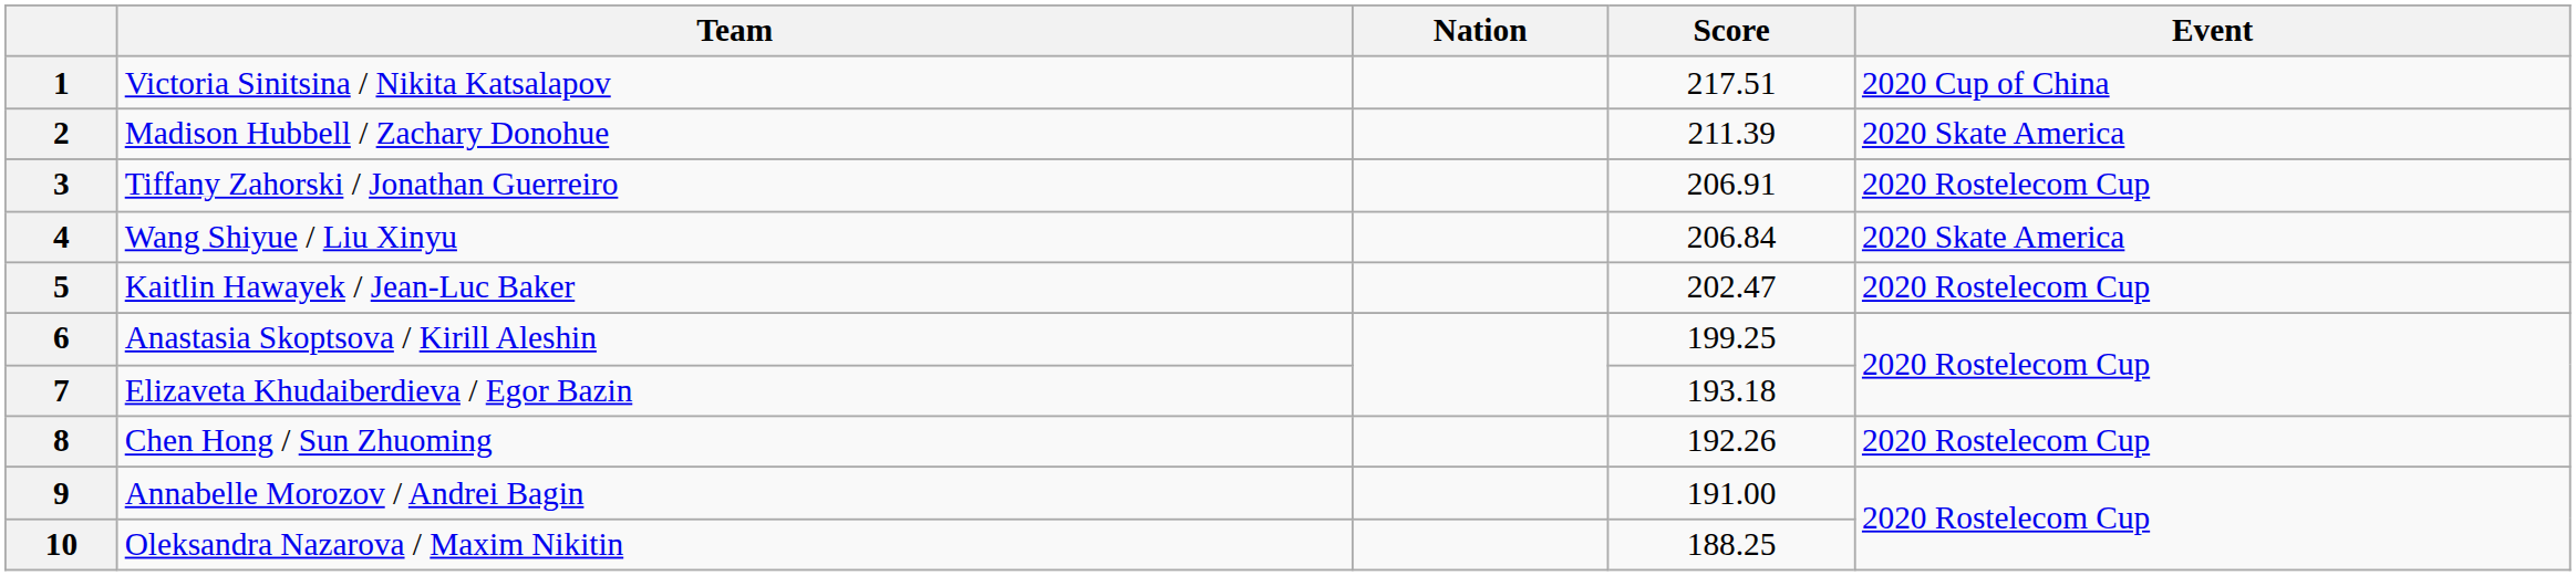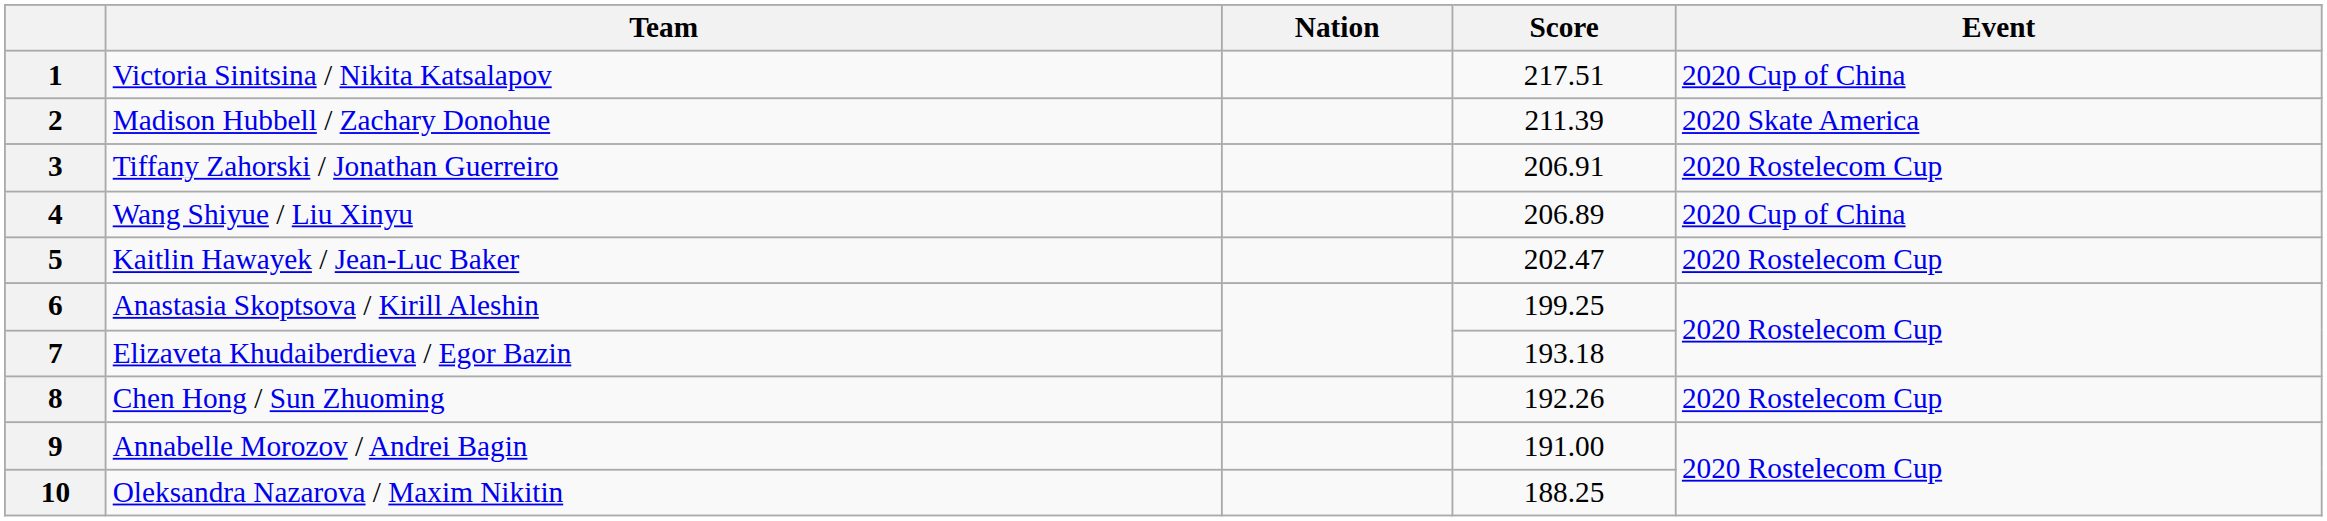4 | Score: 206.84 -> 206.89
4 | Event: 2020 Skate America -> 2020 Cup of China
